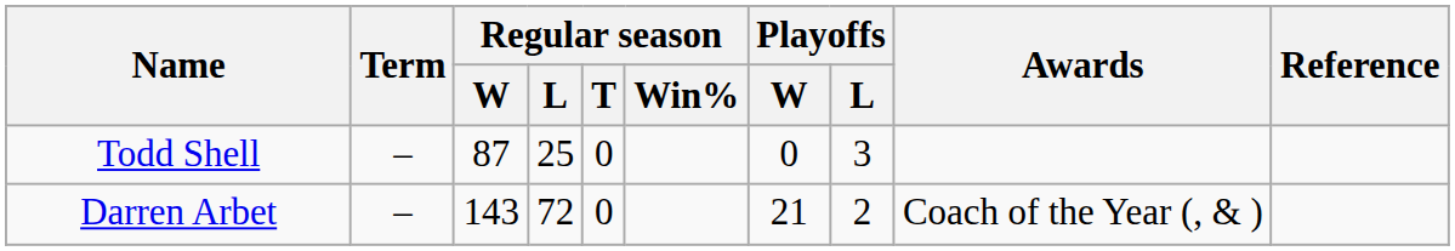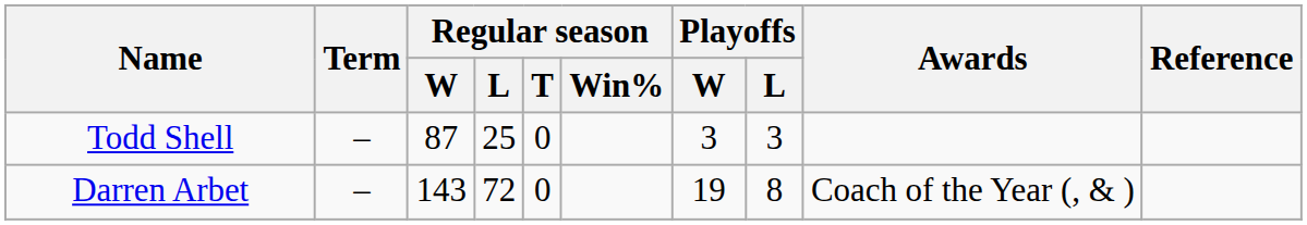Todd Shell | Playoffs / W: 0 -> 3
Darren Arbet | Playoffs / W: 21 -> 19
Darren Arbet | Playoffs / L: 2 -> 8
